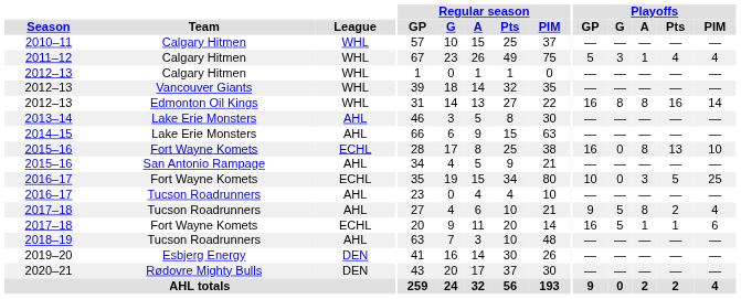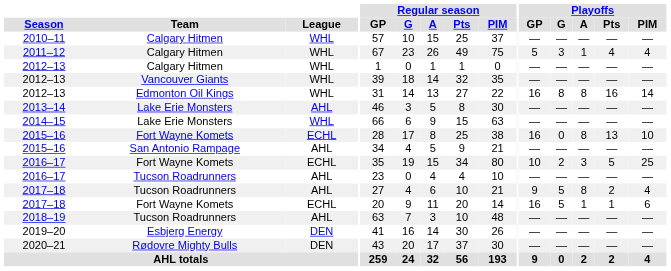2014–15 | League: AHL -> WHL
2016–17 / Fort Wayne Komets | Playoffs / G: 0 -> 2
